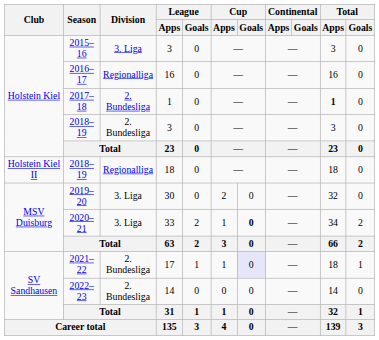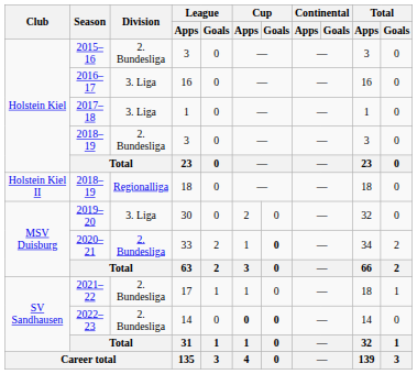2015–16 | Division: 3. Liga -> 2. Bundesliga
2016–17 | Division: Regionalliga -> 3. Liga
2017–18 | Division: 2. Bundesliga -> 3. Liga
2017–18 | Total / Apps: bold -> normal
2020–21 | Division: 3. Liga -> 2. Bundesliga
2021–22 | Cup / Goals: lavender background -> no background
2022–23 | Cup / Apps: normal -> bold
2022–23 | Cup / Goals: normal -> bold
